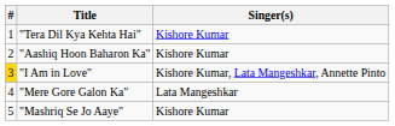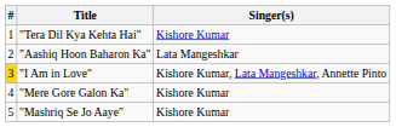"Aashiq Hoon Baharon Ka" | Singer(s): Kishore Kumar -> Lata Mangeshkar
"Mere Gore Galon Ka" | Singer(s): Lata Mangeshkar -> Kishore Kumar
